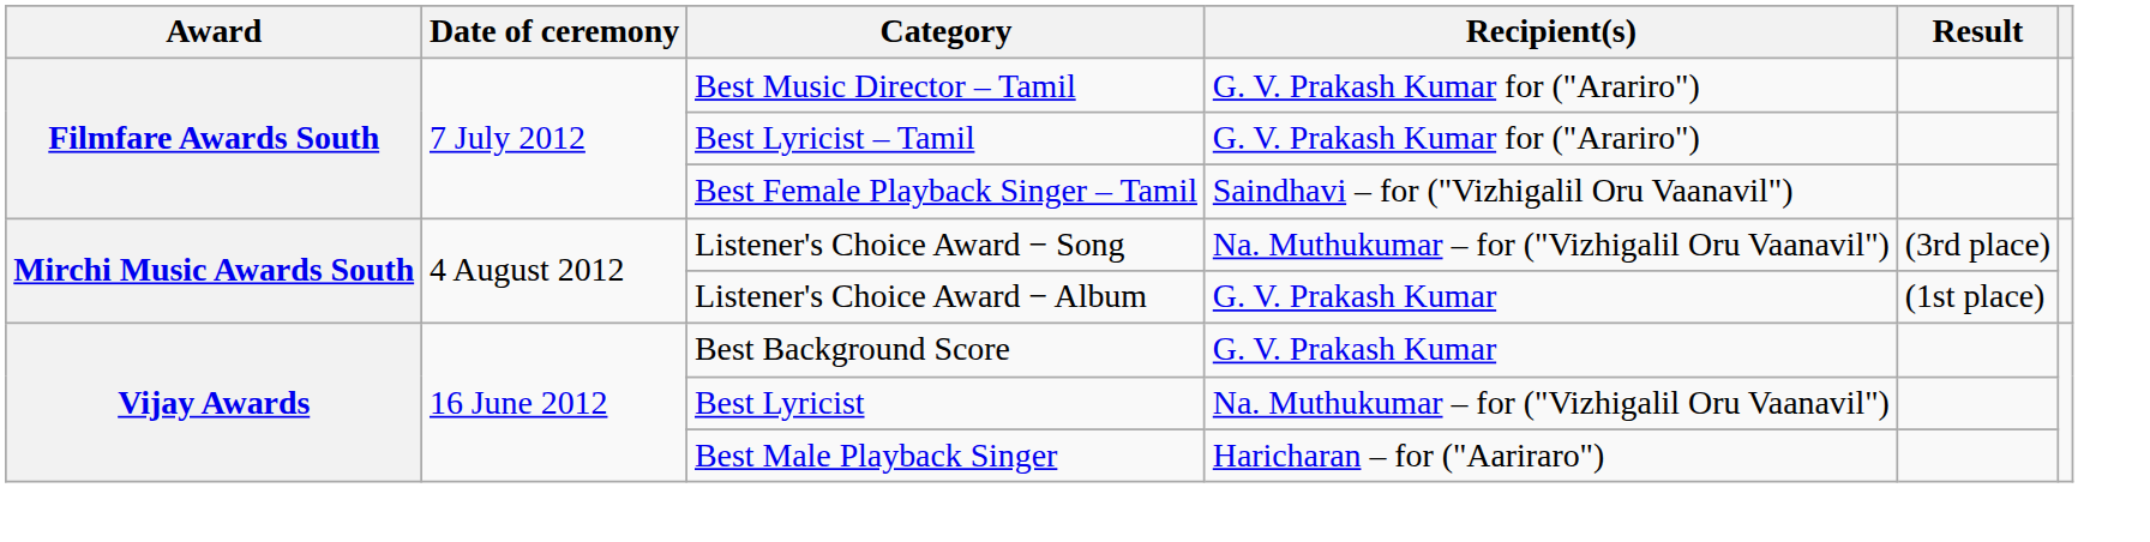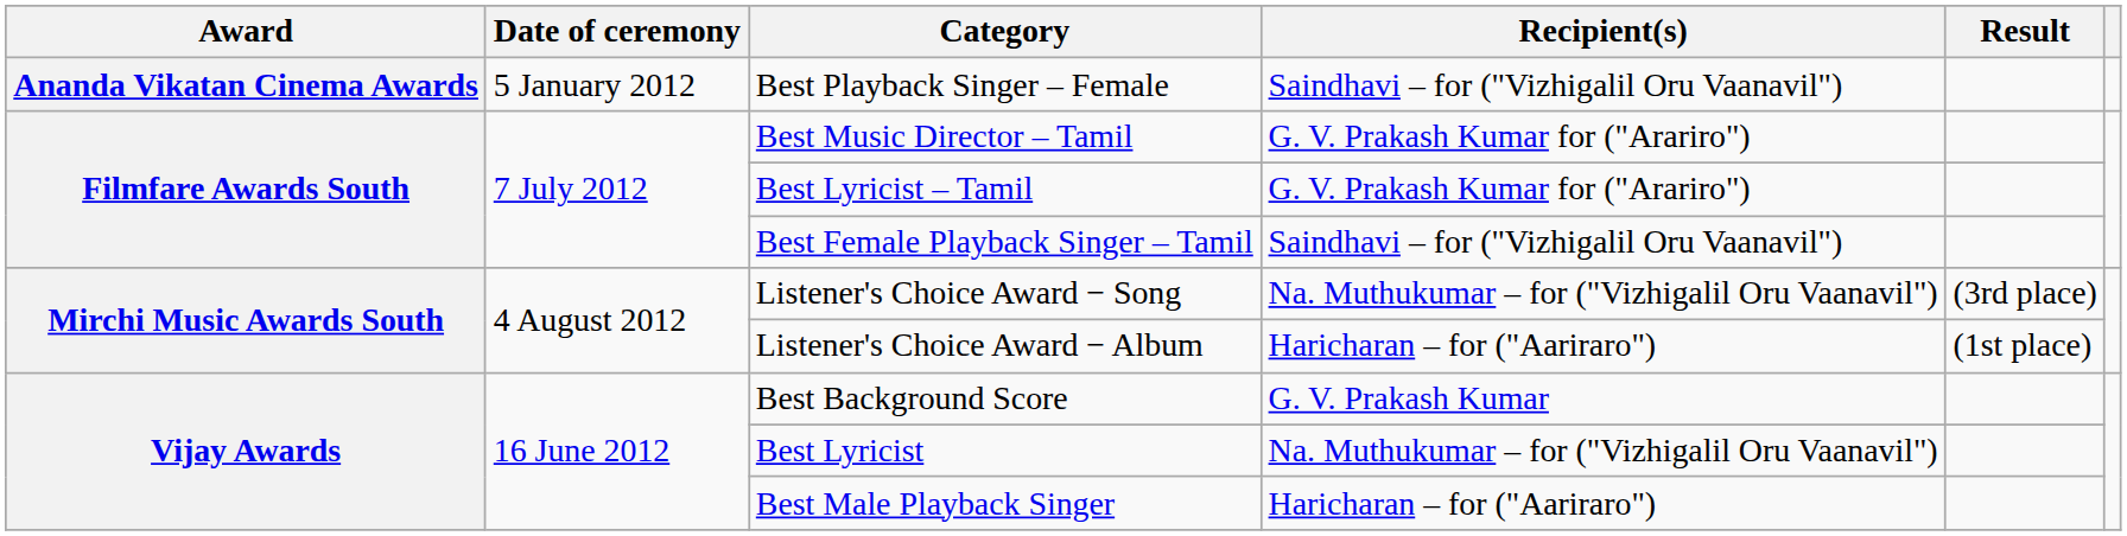+ row: Ananda Vikatan Cinema Awards | 5 January 2012 | Best Playback Singer – Female | Saindhavi – for ("Vizhigalil Oru Vaanavil")
Listener's Choice Award − Album | Recipient(s): G. V. Prakash Kumar -> Haricharan – for ("Aariraro")
